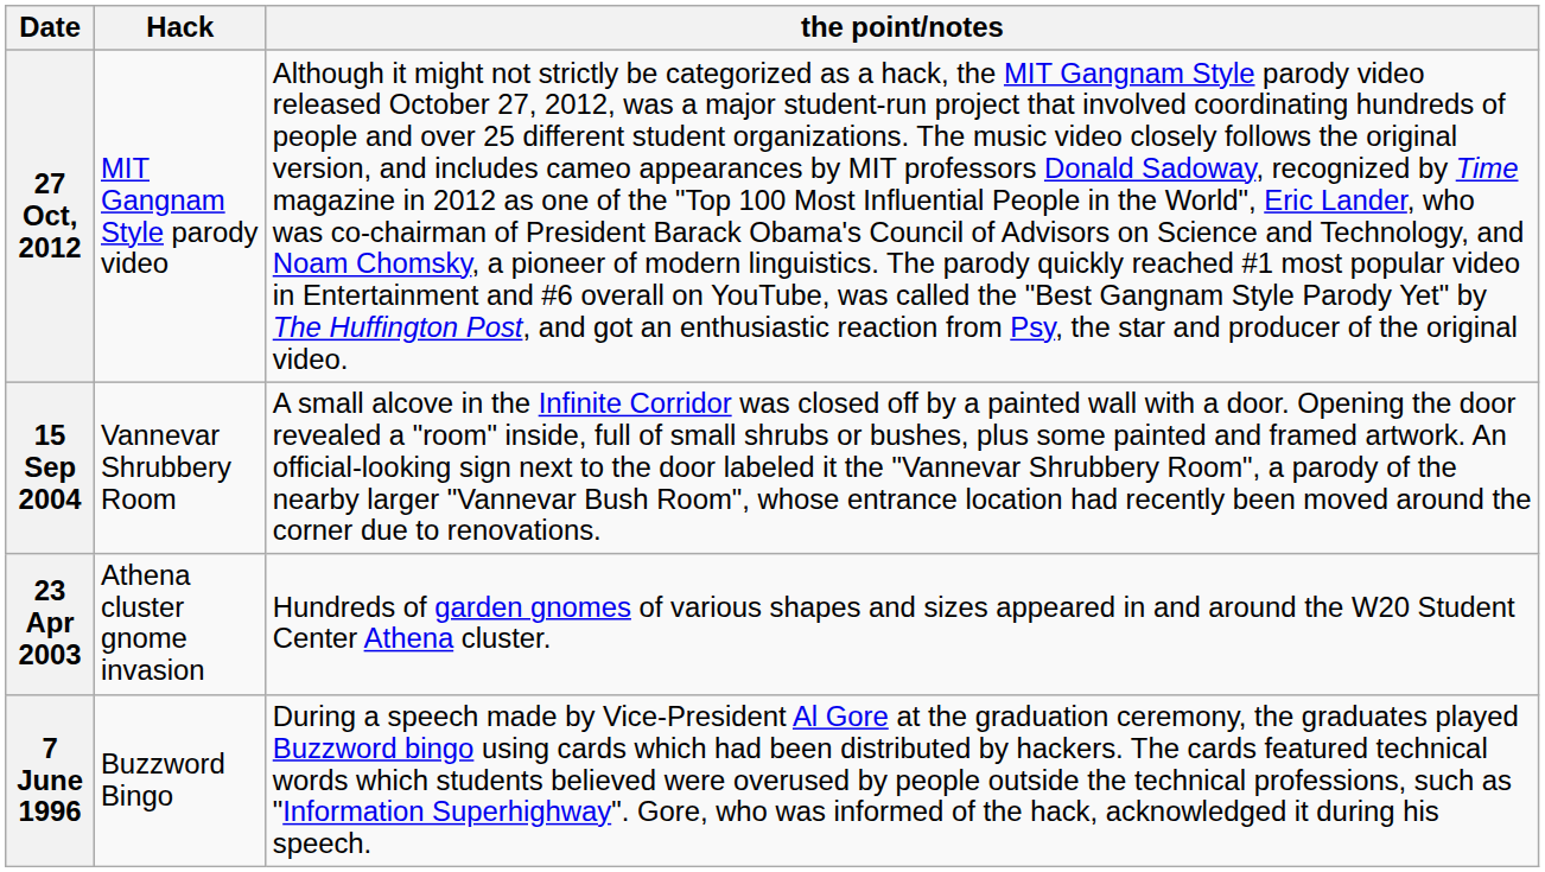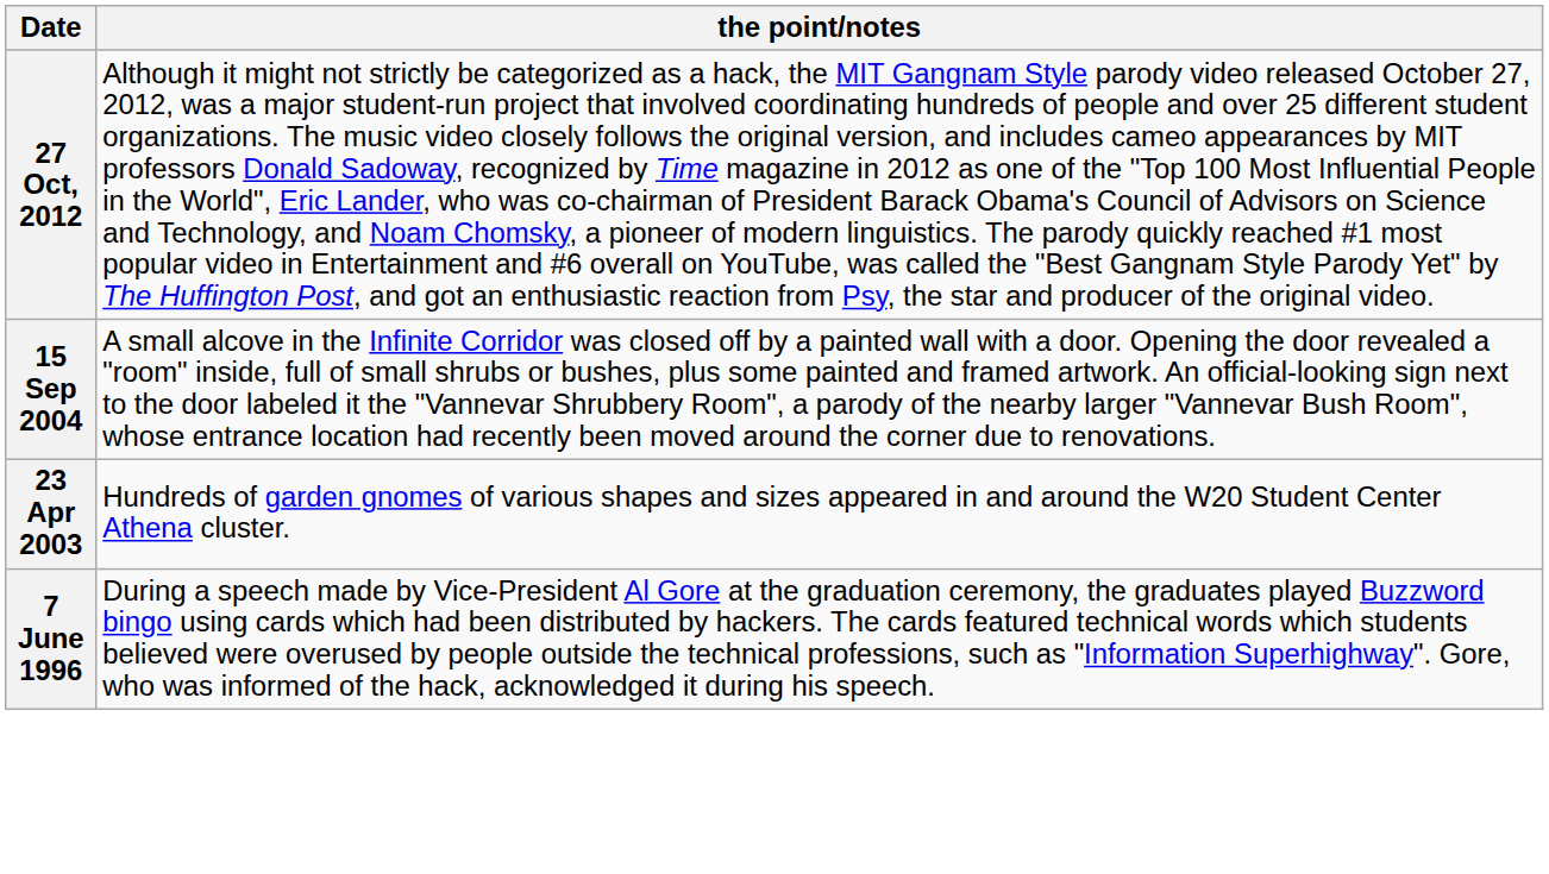- column: Hack | MIT Gangnam Style parody video | Vannevar Shrubbery Room | Athena cluster gnome invasion | Buzzword Bingo
